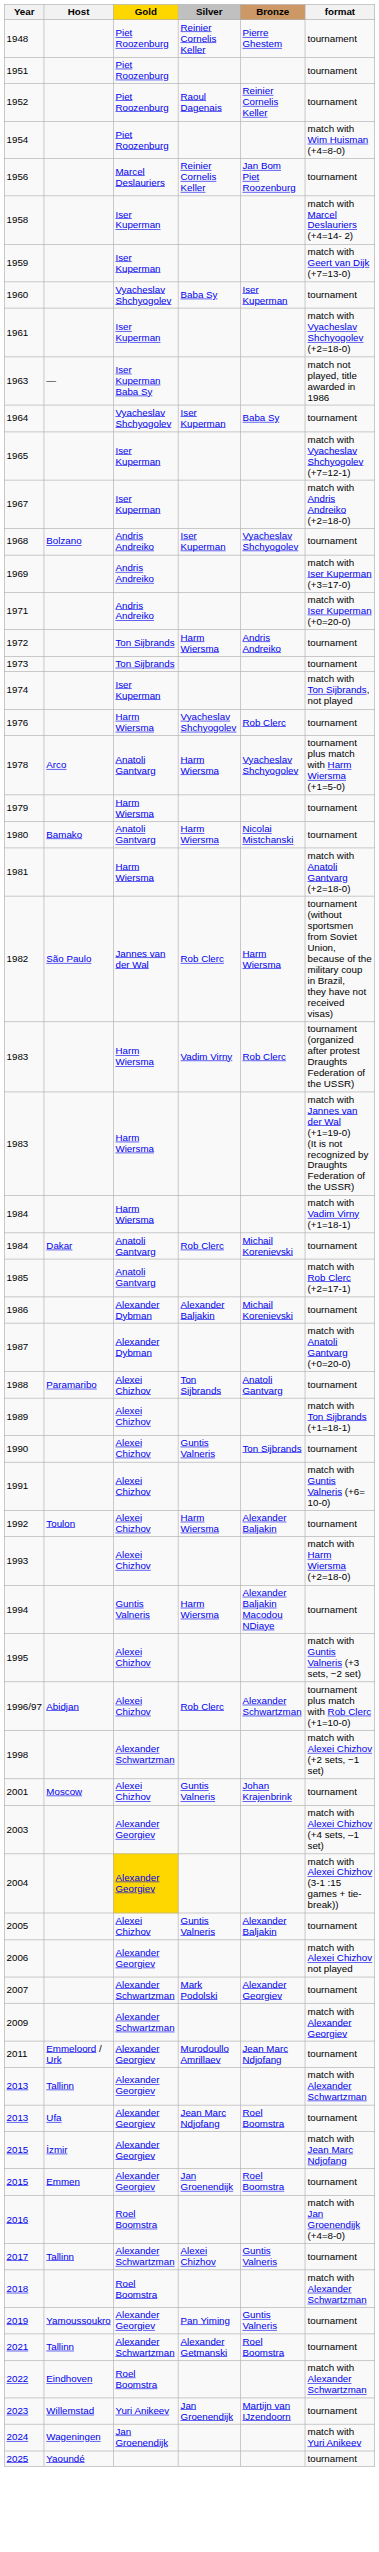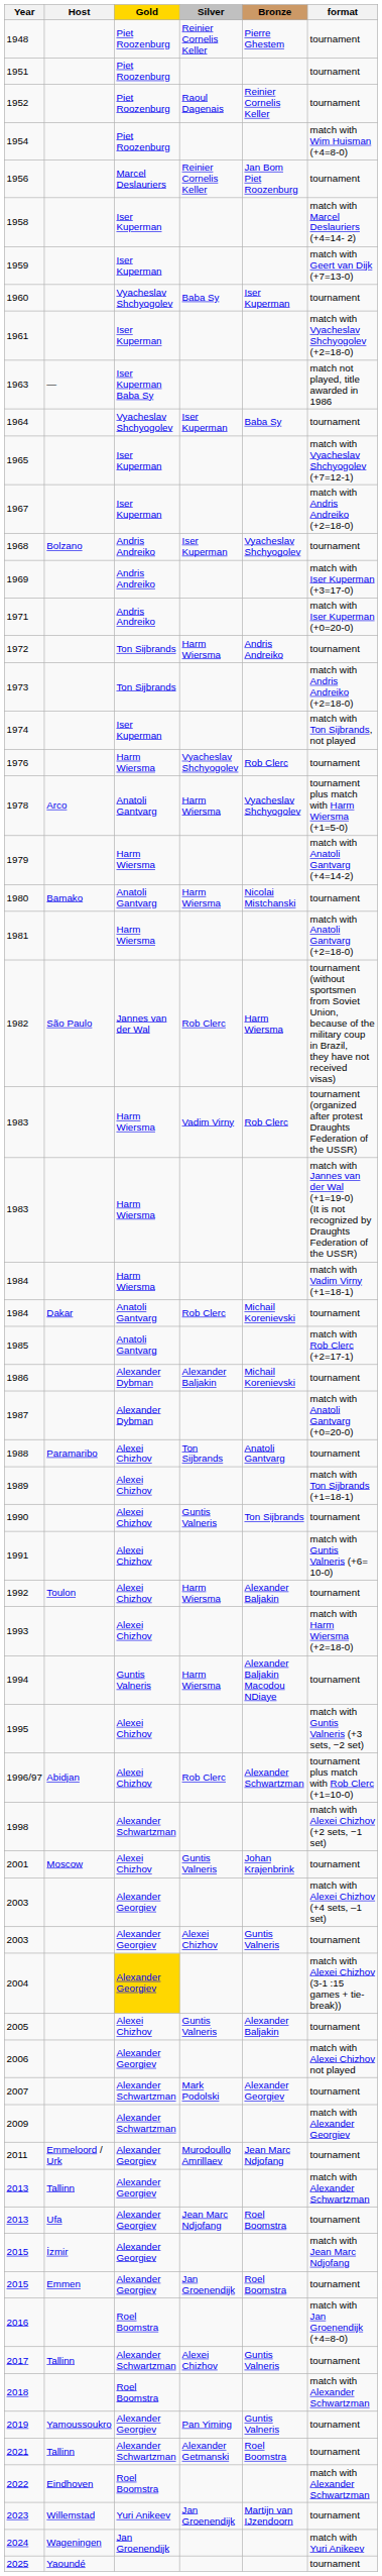1973 | format: tournament -> match with Andris Andreiko (+2=18-0)
1979 | format: tournament -> match with Anatoli Gantvarg (+4=14-2)
+ row: 2003 | Alexander Georgiev | Alexei Chizhov | Guntis Valneris | tournament
